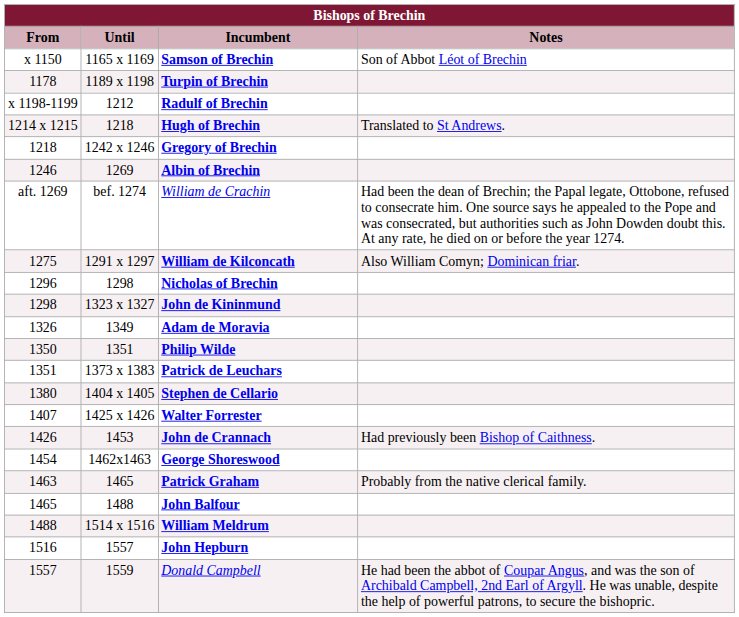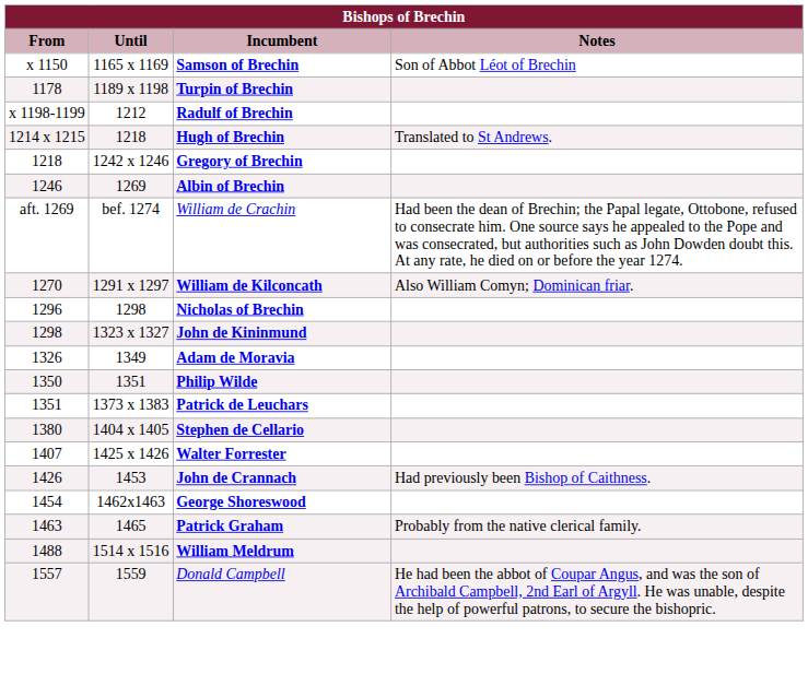William de Kilconcath | From: 1275 -> 1270
- row: 1465 | 1488 | John Balfour
- row: 1516 | 1557 | John Hepburn
